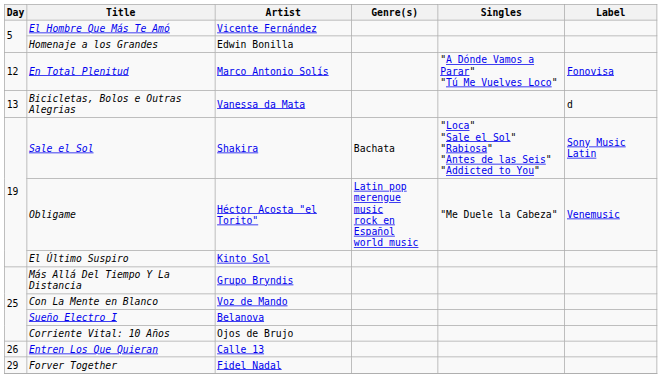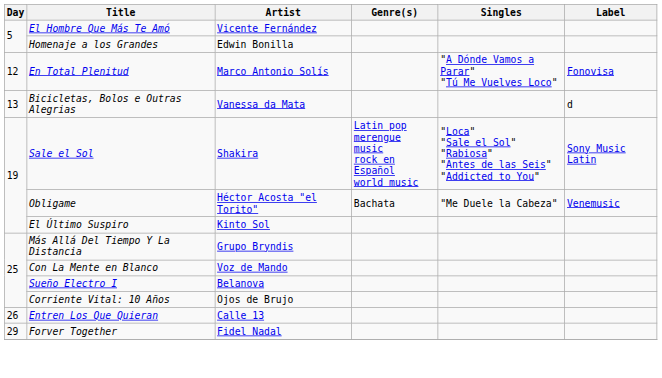Sale el Sol | Genre(s): Bachata -> Latin pop merengue music rock en Español world music
Obligame | Genre(s): Latin pop merengue music rock en Español world music -> Bachata
